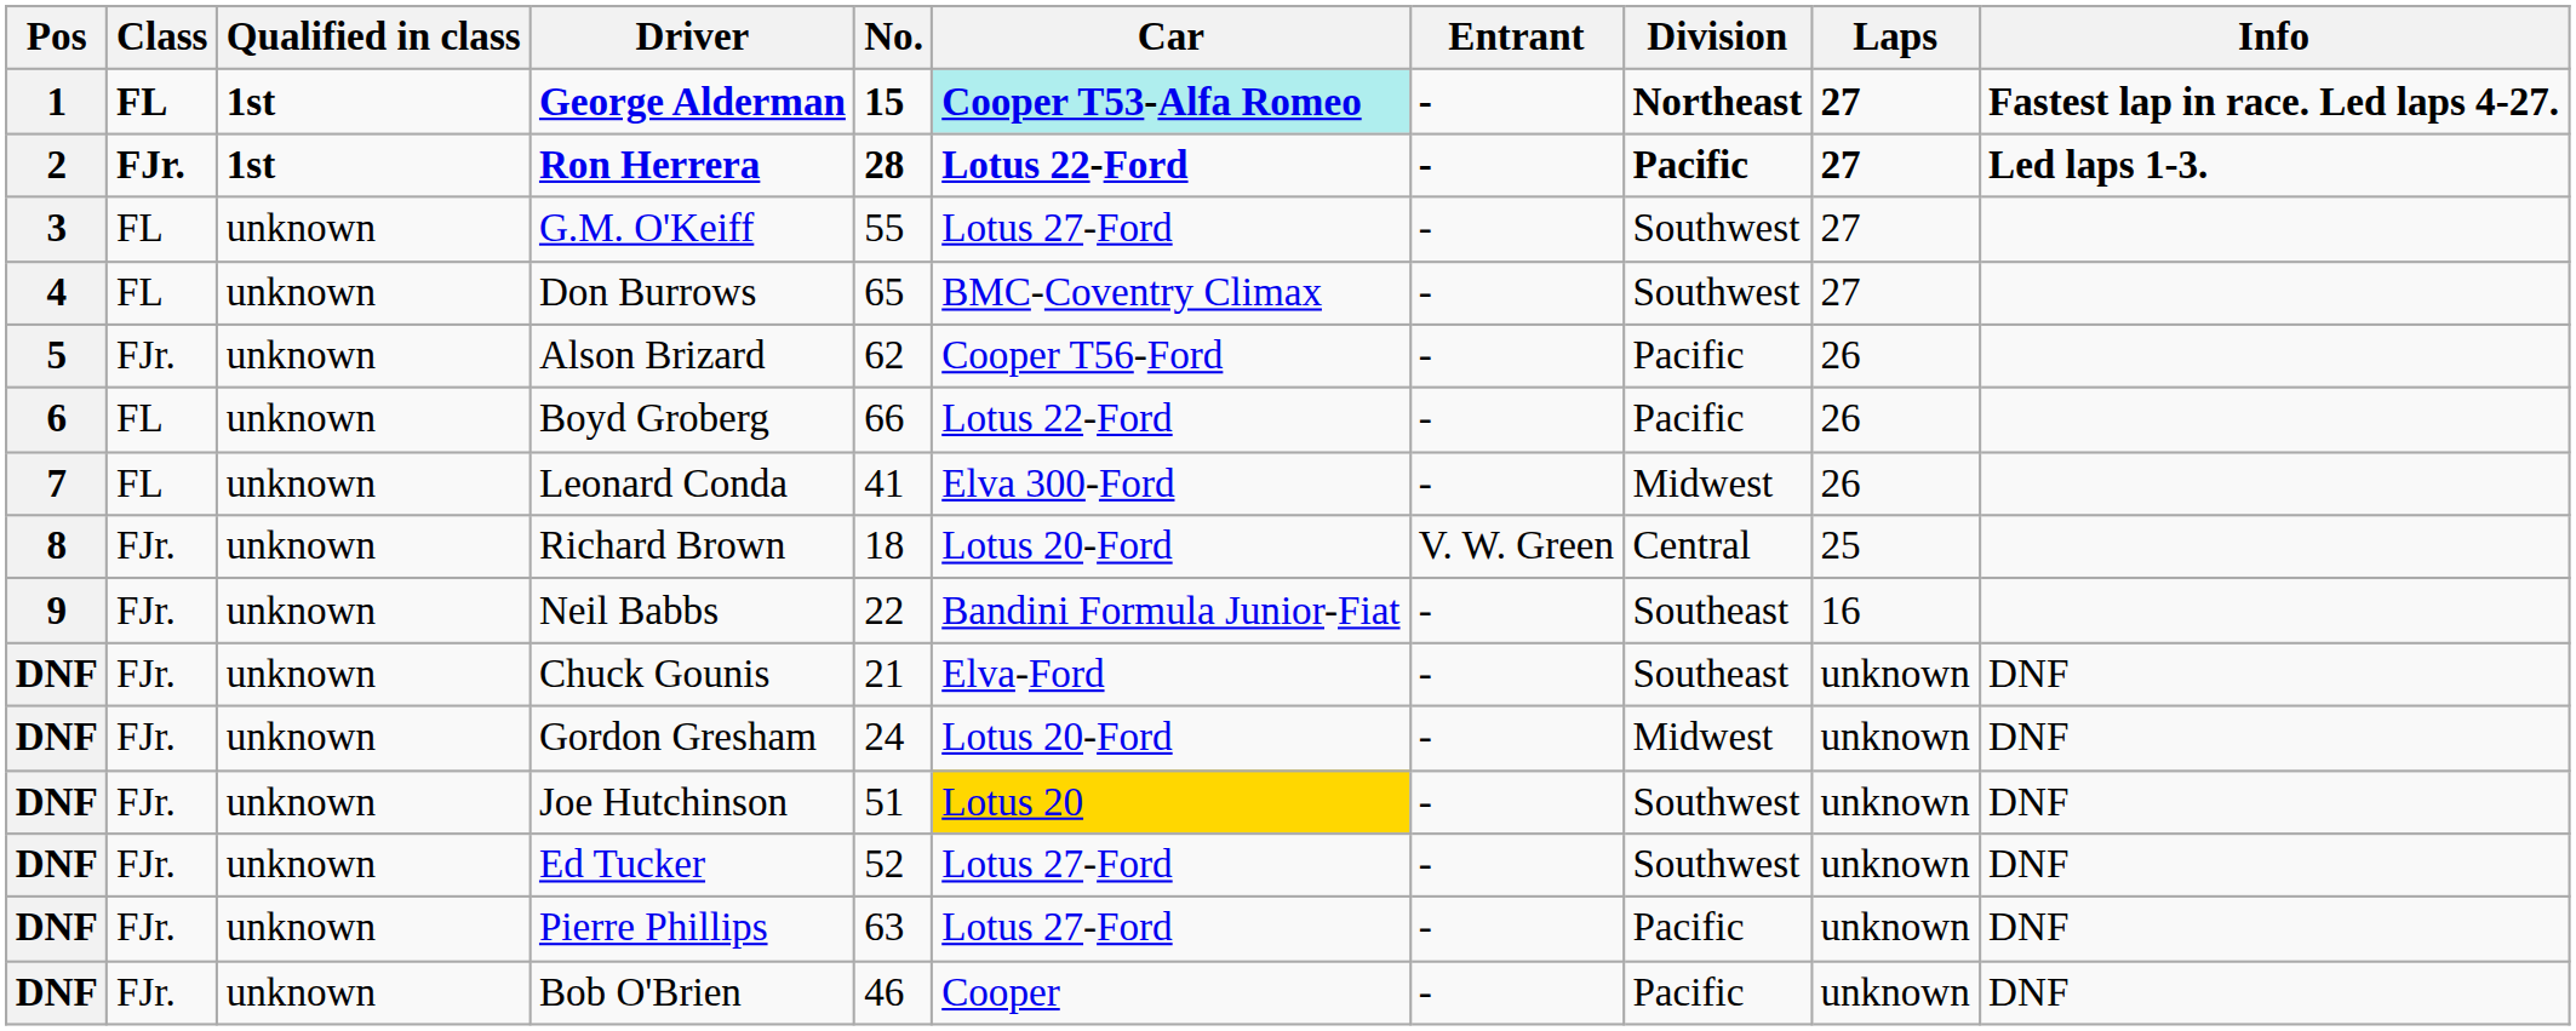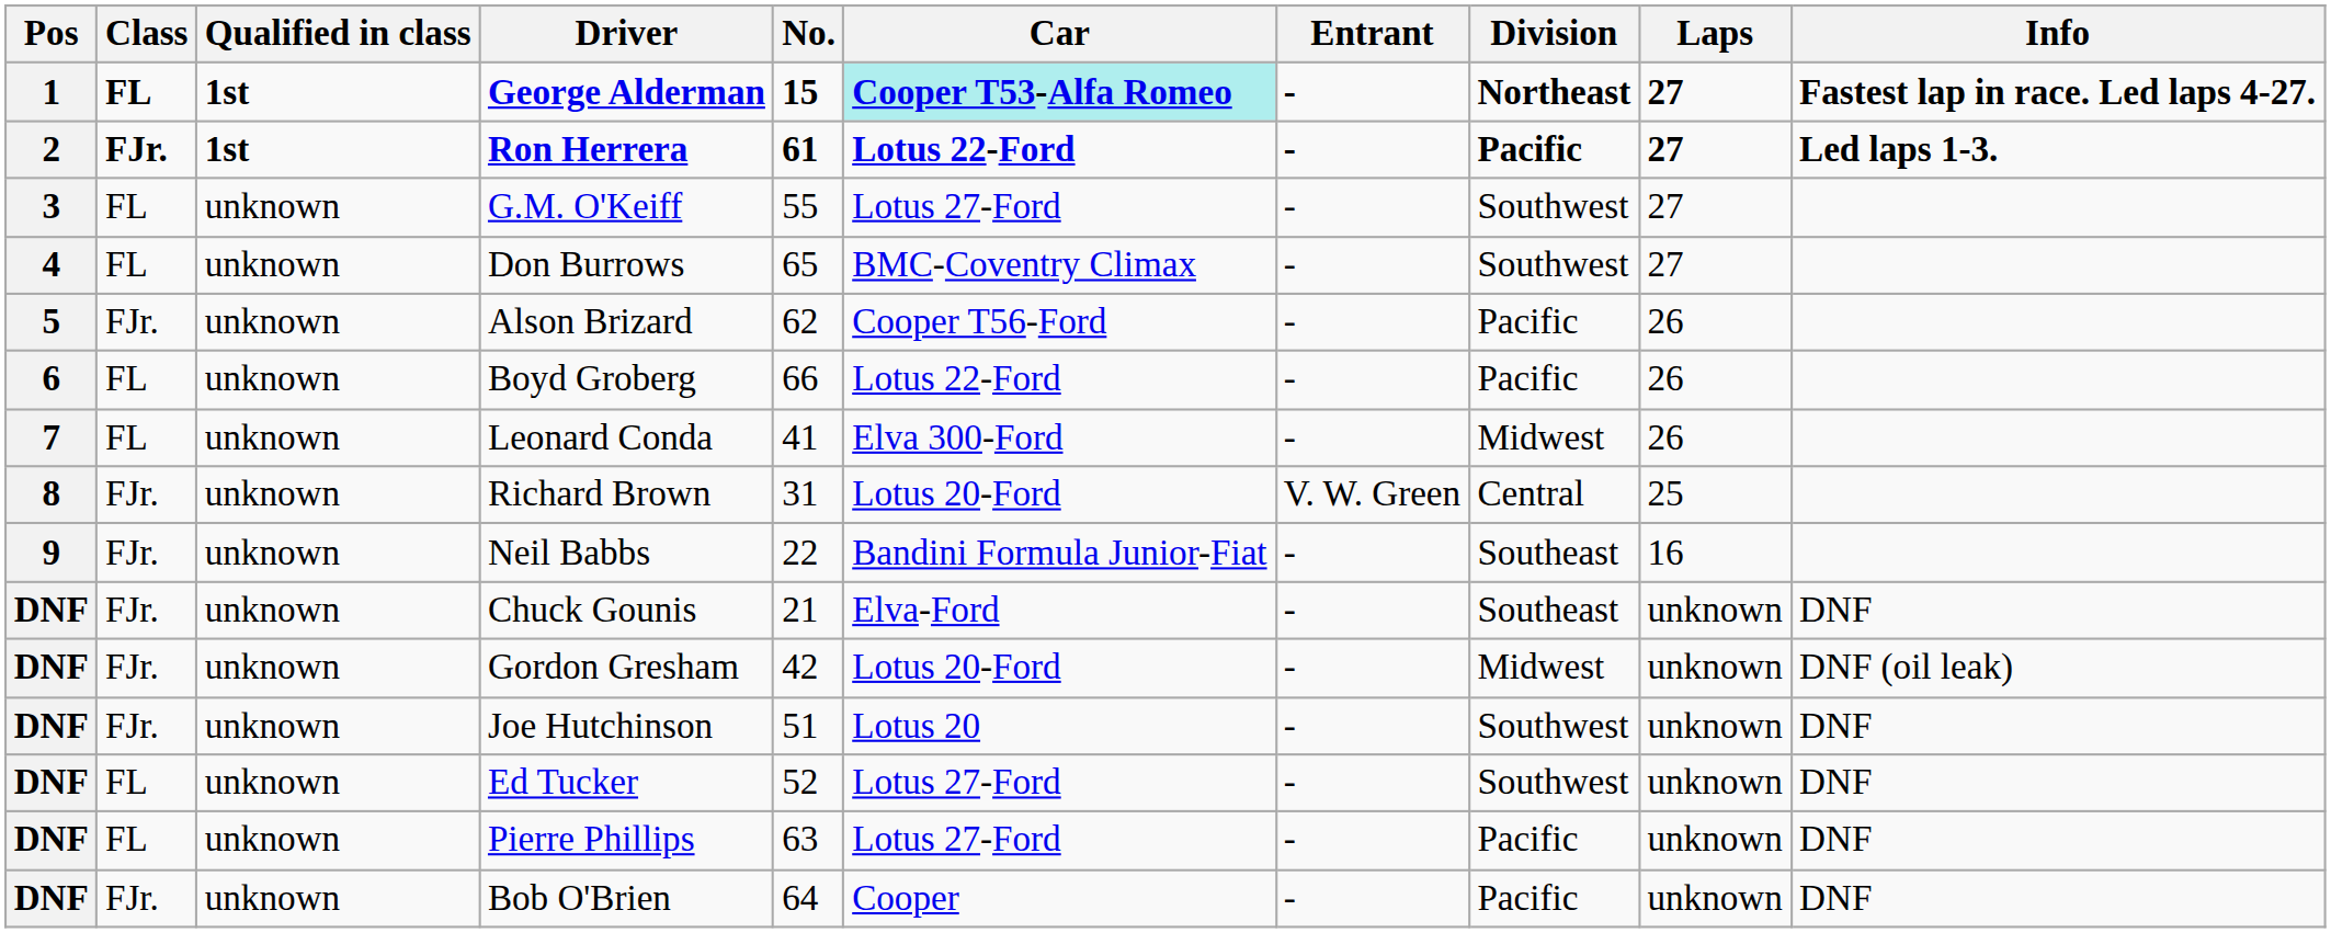Ron Herrera | No.: 28 -> 61
Richard Brown | No.: 18 -> 31
Gordon Gresham | No.: 24 -> 42
Gordon Gresham | Info: DNF -> DNF (oil leak)
Joe Hutchinson | Car: gold background -> no background
Ed Tucker | Class: FJr. -> FL
Pierre Phillips | Class: FJr. -> FL
Bob O'Brien | No.: 46 -> 64
